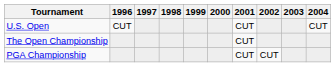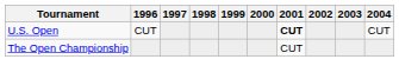U.S. Open | 2001: normal -> bold
- row: PGA Championship | CUT | CUT
